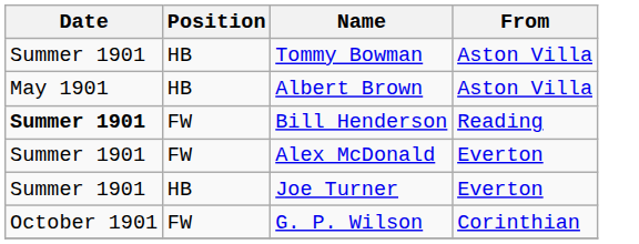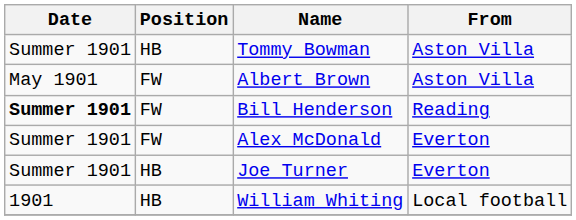Albert Brown | Position: HB -> FW
+ row: 1901 | HB | William Whiting | Local football
- row: October 1901 | FW | G. P. Wilson | Corinthian
